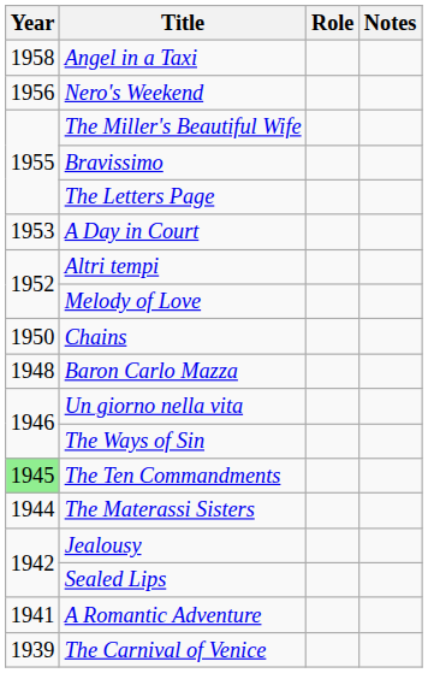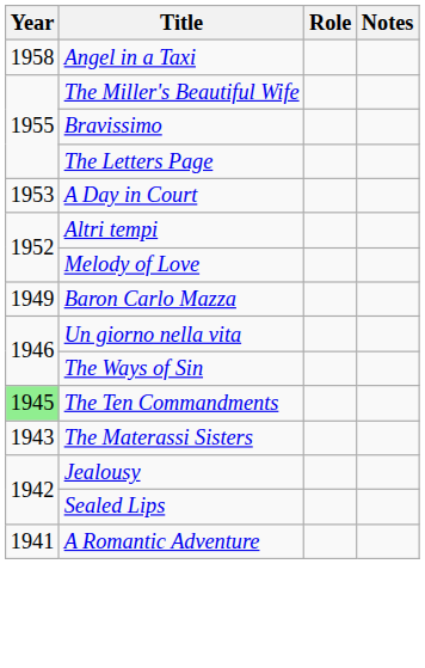- row: 1956 | Nero's Weekend
- row: 1950 | Chains
Baron Carlo Mazza | Year: 1948 -> 1949
The Materassi Sisters | Year: 1944 -> 1943
- row: 1939 | The Carnival of Venice
